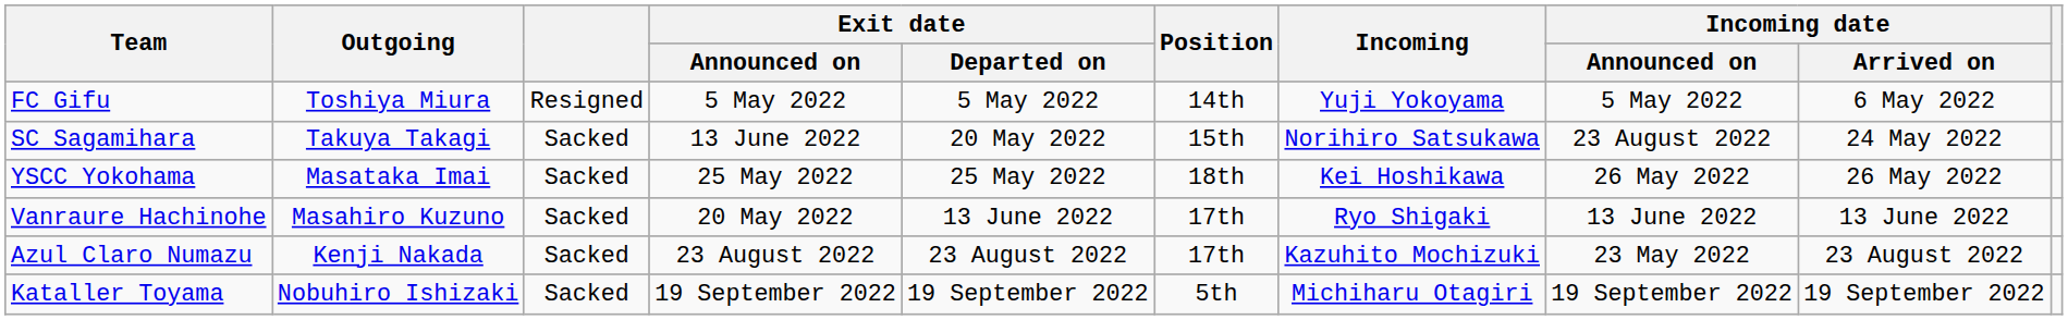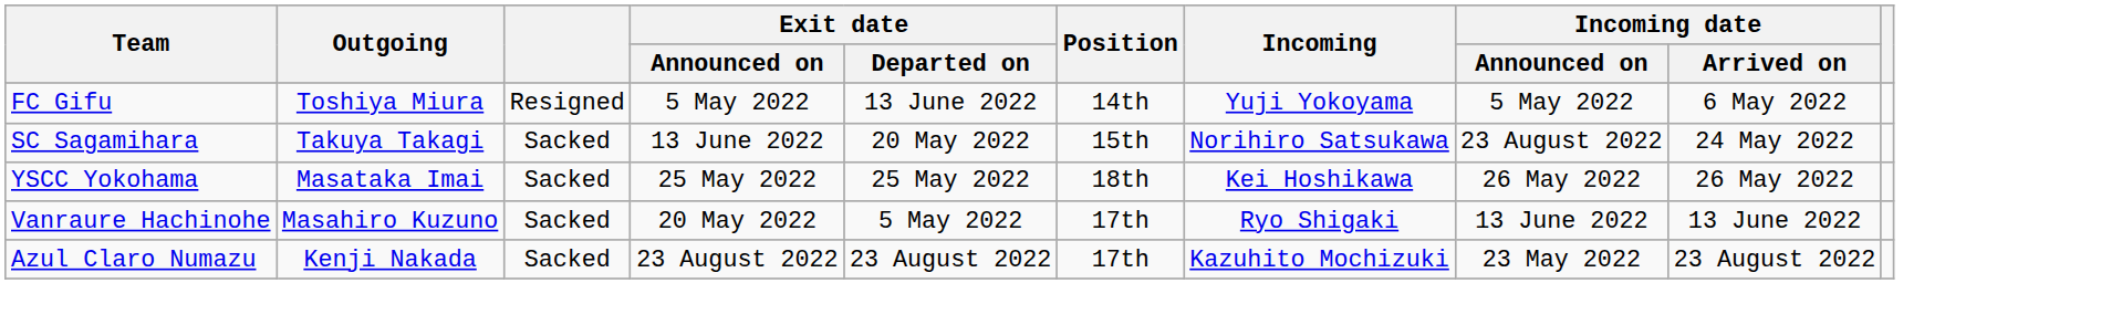FC Gifu | Exit date / Departed on: 5 May 2022 -> 13 June 2022
Vanraure Hachinohe | Exit date / Departed on: 13 June 2022 -> 5 May 2022
- row: Kataller Toyama | Nobuhiro Ishizaki | Sacked | 19 September 2022 | 19 September 2022 | 5th | Michiharu Otagiri | 19 September 2022 | 19 September 2022
